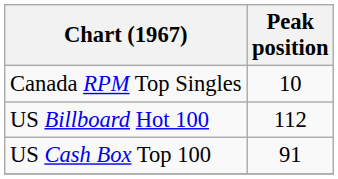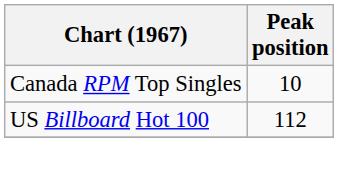- row: US Cash Box Top 100 | 91
